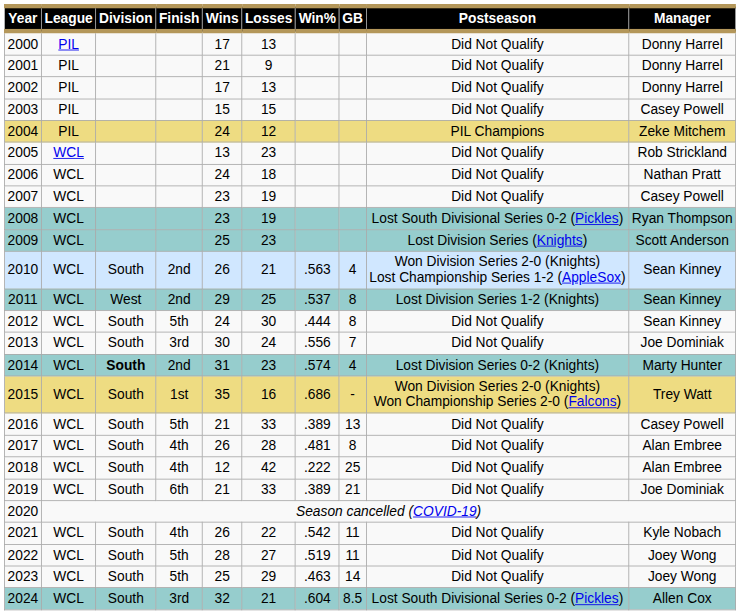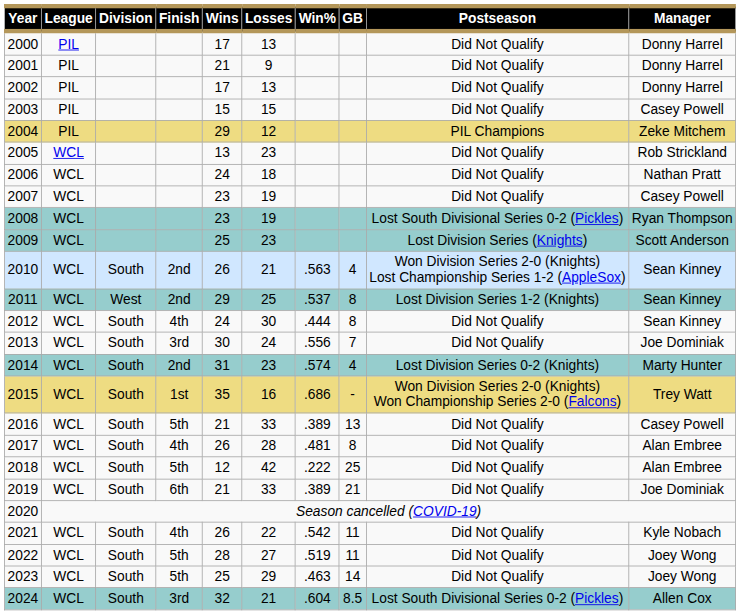2004 | Wins: 24 -> 29
2012 | Finish: 5th -> 4th
2014 | Division: bold -> normal
2018 | Finish: 4th -> 5th
